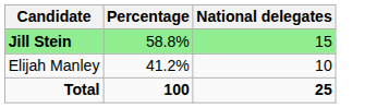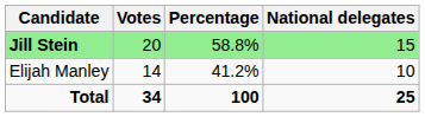+ column: Votes | 20 | 14 | 34
